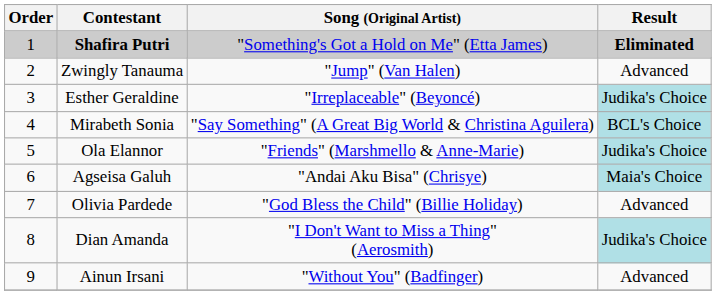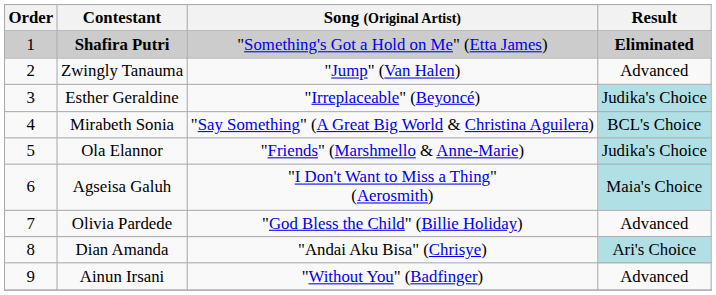Agseisa Galuh | Song (Original Artist): "Andai Aku Bisa" (Chrisye) -> "I Don't Want to Miss a Thing" (Aerosmith)
Dian Amanda | Song (Original Artist): "I Don't Want to Miss a Thing" (Aerosmith) -> "Andai Aku Bisa" (Chrisye)
Dian Amanda | Result: Judika's Choice -> Ari's Choice
